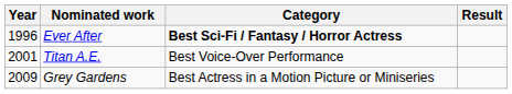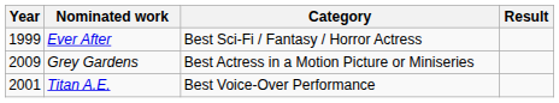Ever After | Year: 1996 -> 1999
Ever After | Category: bold -> normal
rows swapped: Titan A.E. <-> Grey Gardens
